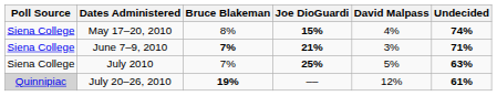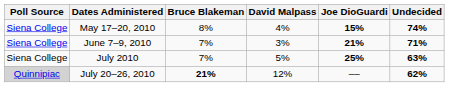columns swapped: Joe DioGuardi <-> David Malpass
June 7–9, 2010 | Bruce Blakeman: bold -> normal
July 20–26, 2010 | Bruce Blakeman: 19% -> 21%
July 20–26, 2010 | Undecided: 61% -> 62%
